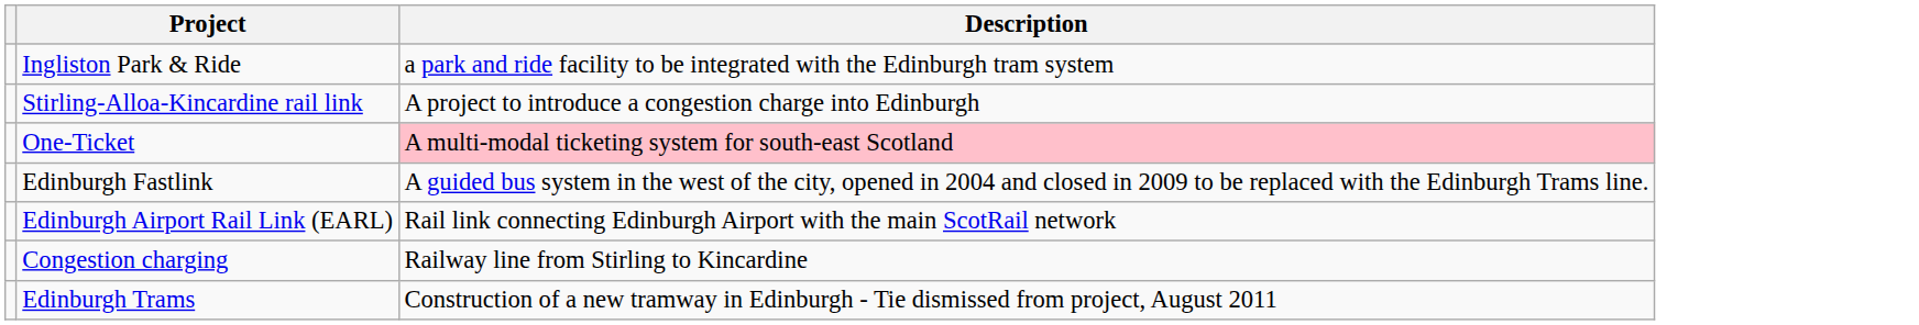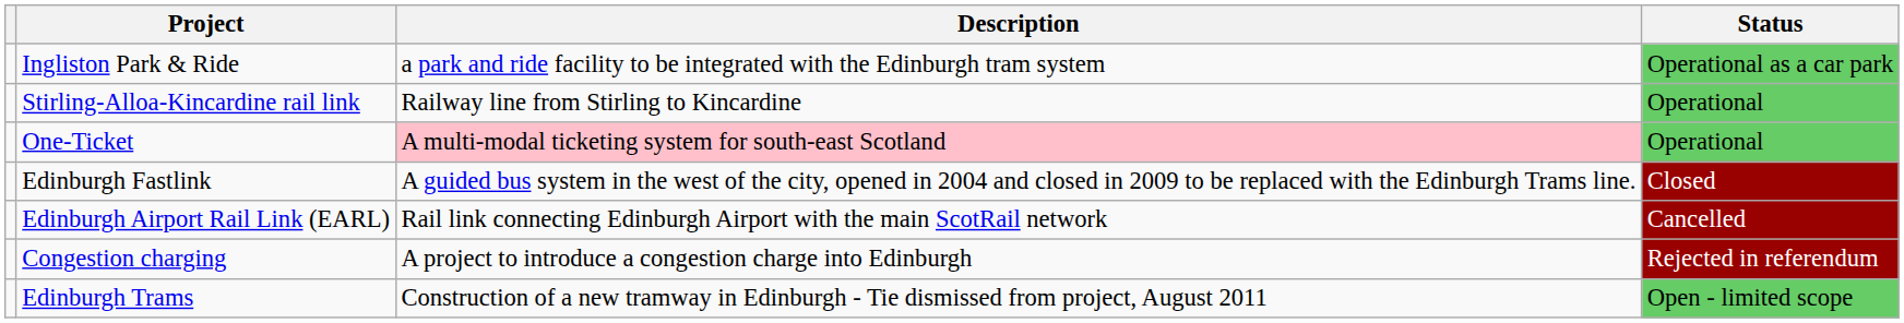+ column: Status | Operational as a car park | Operational | Operational | Closed | Cancelled | Rejected in referendum | Open - limited scope
Stirling-Alloa-Kincardine rail link | Description: A project to introduce a congestion charge into Edinburgh -> Railway line from Stirling to Kincardine
Congestion charging | Description: Railway line from Stirling to Kincardine -> A project to introduce a congestion charge into Edinburgh
